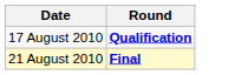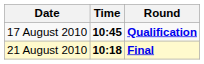+ column: Time | 10:45 | 10:18
